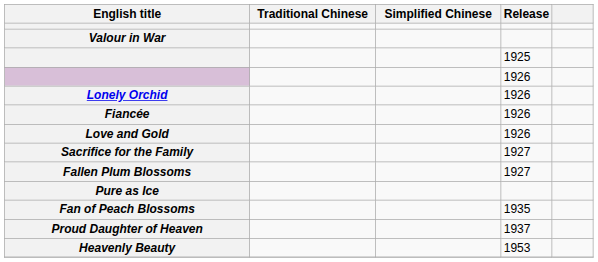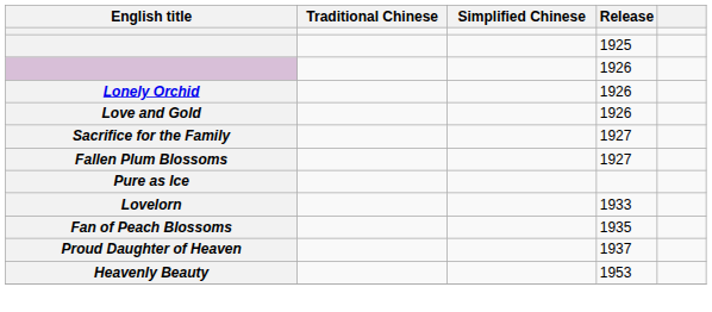- row: Valour in War
- row: Fiancée | 1926
+ row: Lovelorn | 1933
